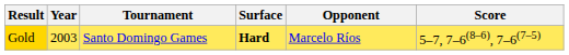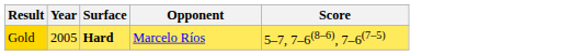- column: Tournament | Santo Domingo Games
Gold | Year: 2003 -> 2005
